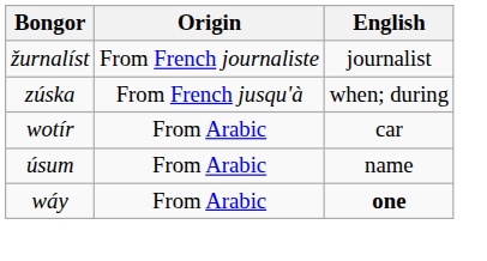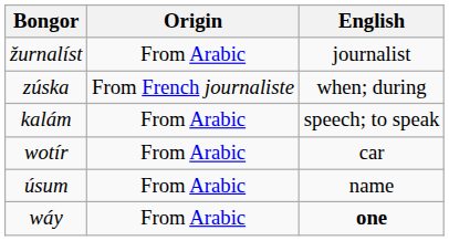žurnalíst | Origin: From French journaliste -> From Arabic
zúska | Origin: From French jusqu'à -> From French journaliste
+ row: kalám | From Arabic | speech; to speak
